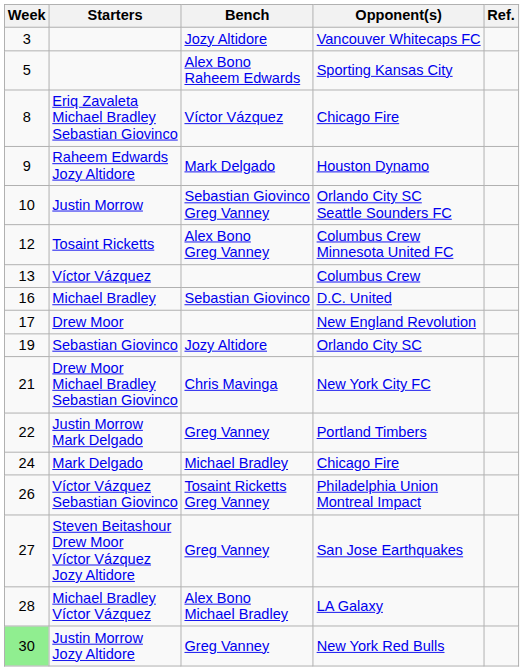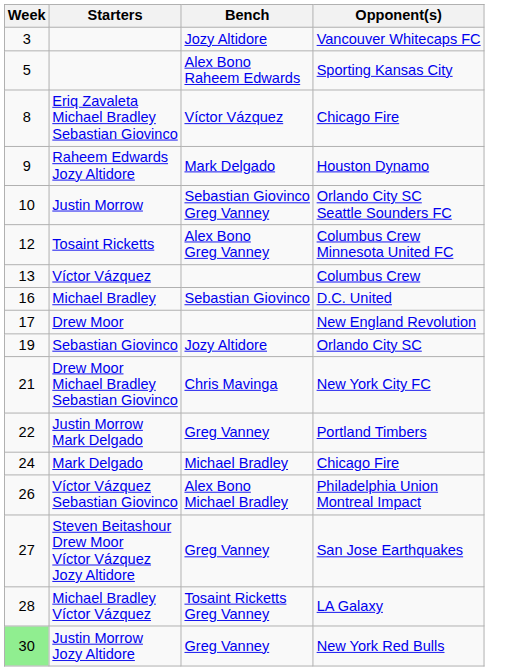- column: Ref.
Víctor Vázquez Sebastian Giovinco | Bench: Tosaint Ricketts Greg Vanney -> Alex Bono Michael Bradley
Michael Bradley Víctor Vázquez | Bench: Alex Bono Michael Bradley -> Tosaint Ricketts Greg Vanney
